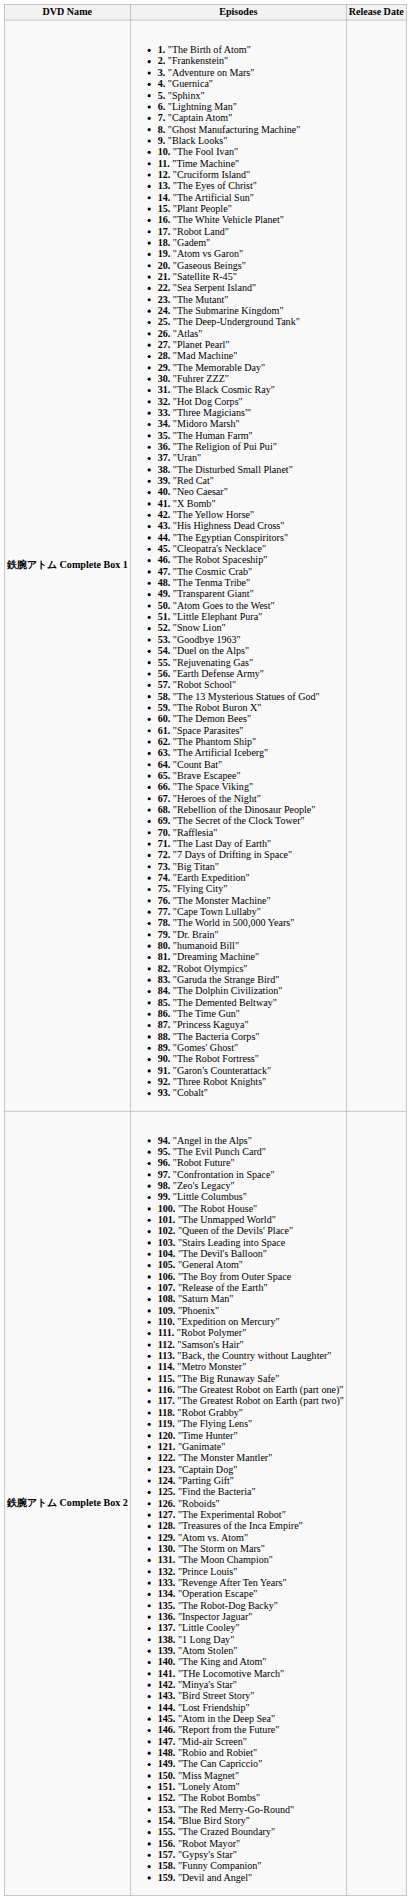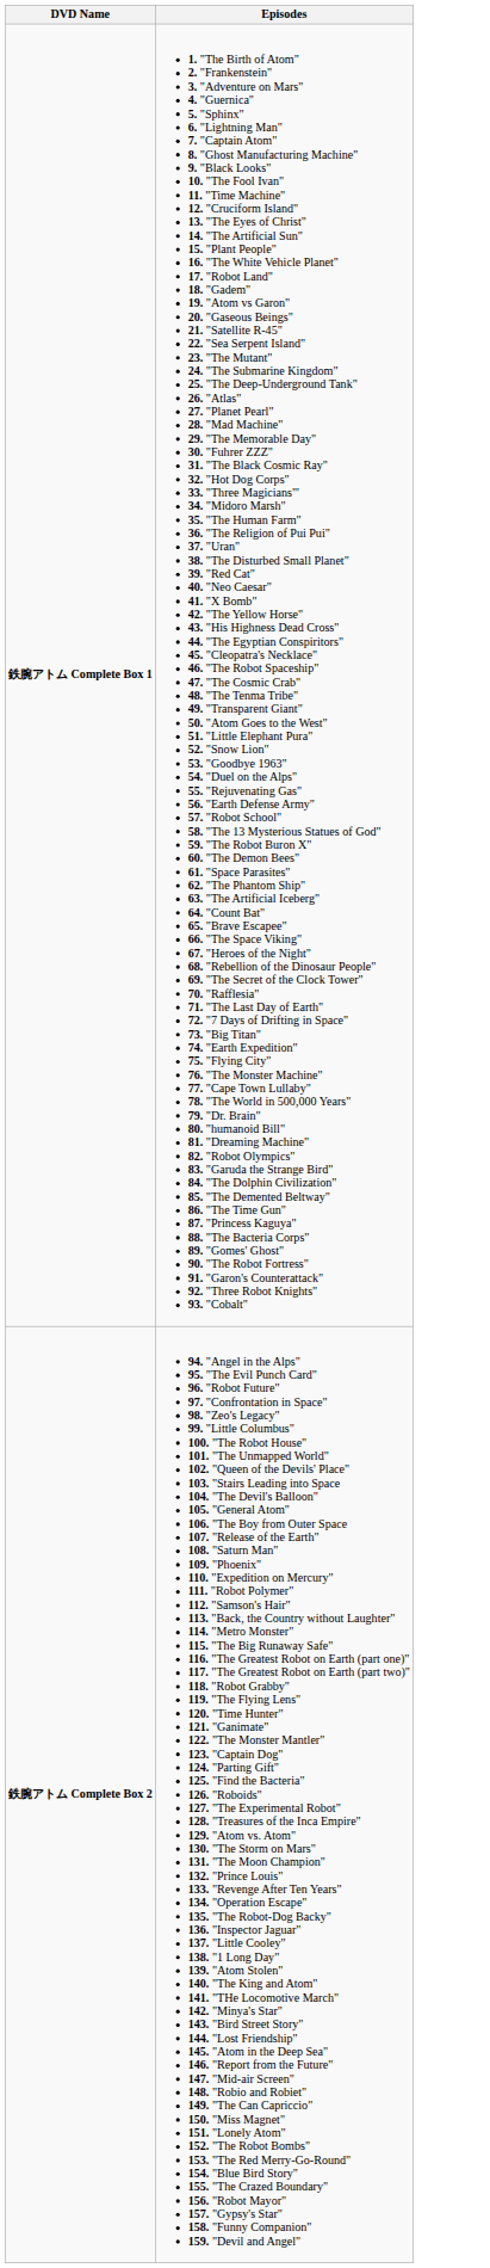- column: Release Date
